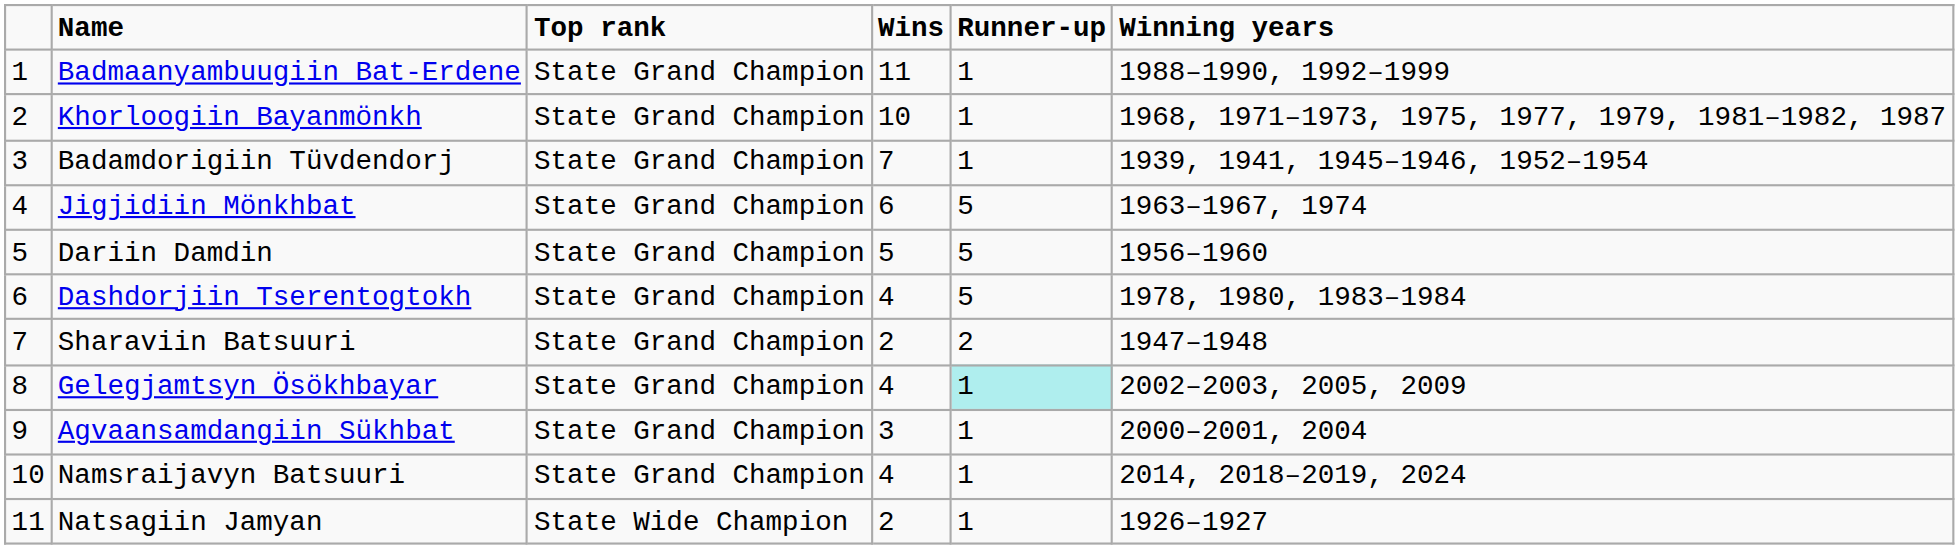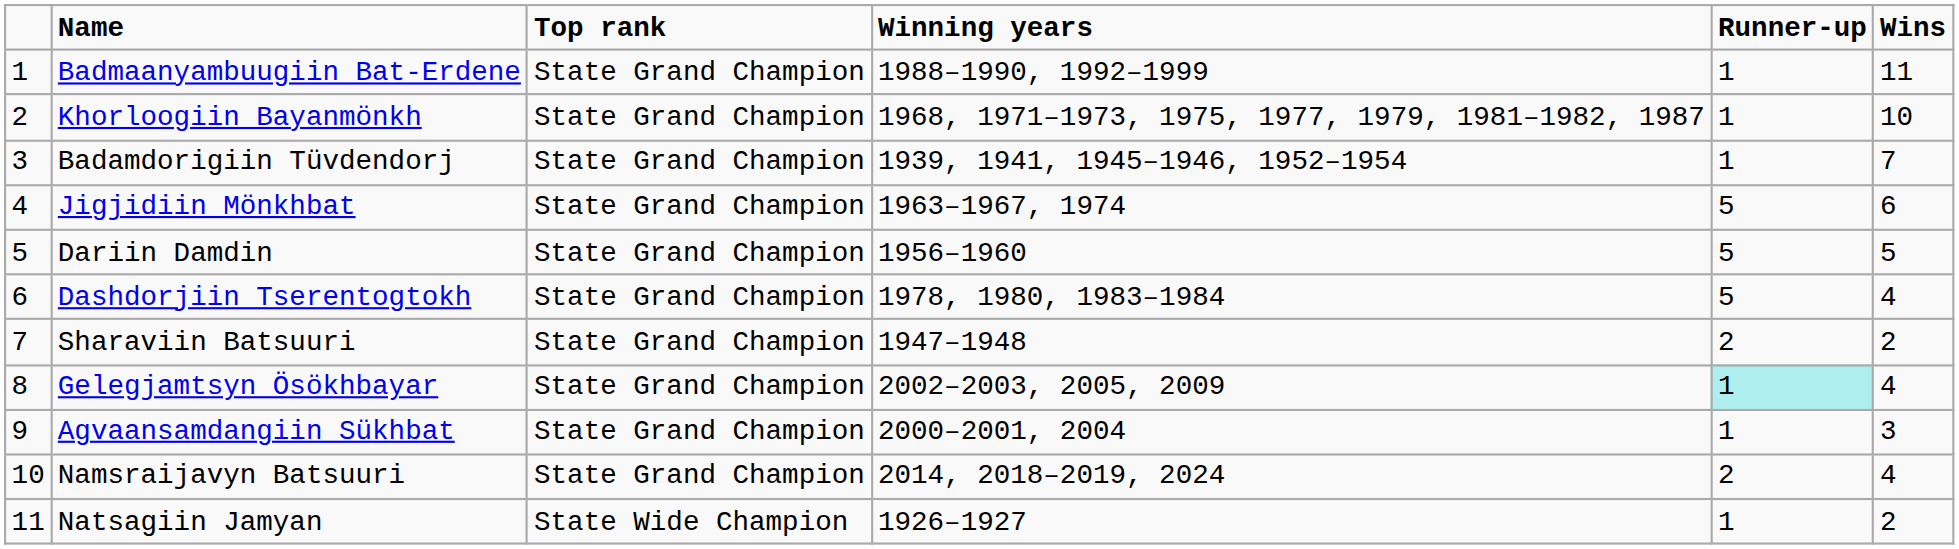columns swapped: Wins <-> Winning years
Namsraijavyn Batsuuri | Runner-up: 1 -> 2
